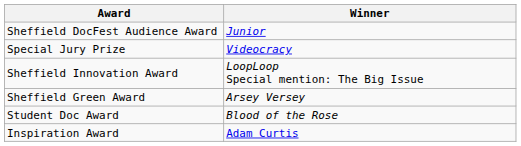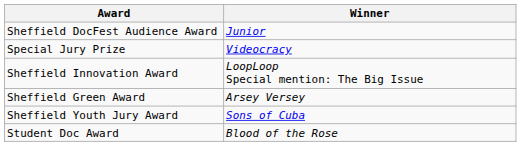+ row: Sheffield Youth Jury Award | Sons of Cuba
- row: Inspiration Award | Adam Curtis
